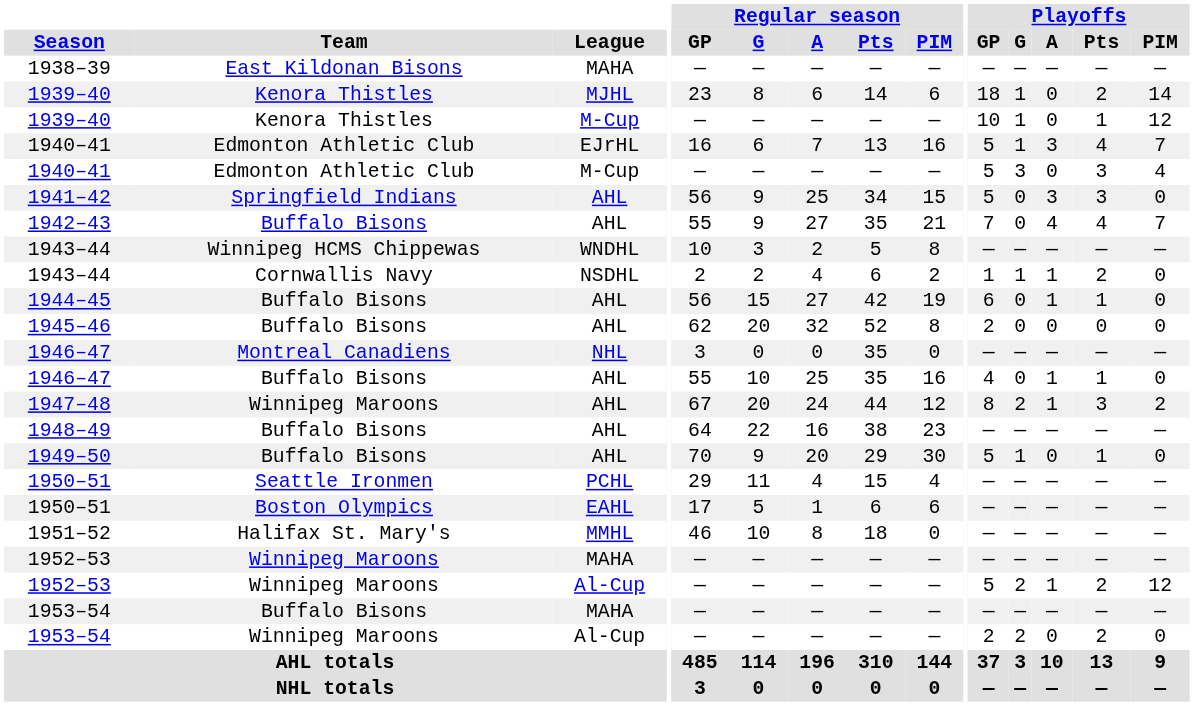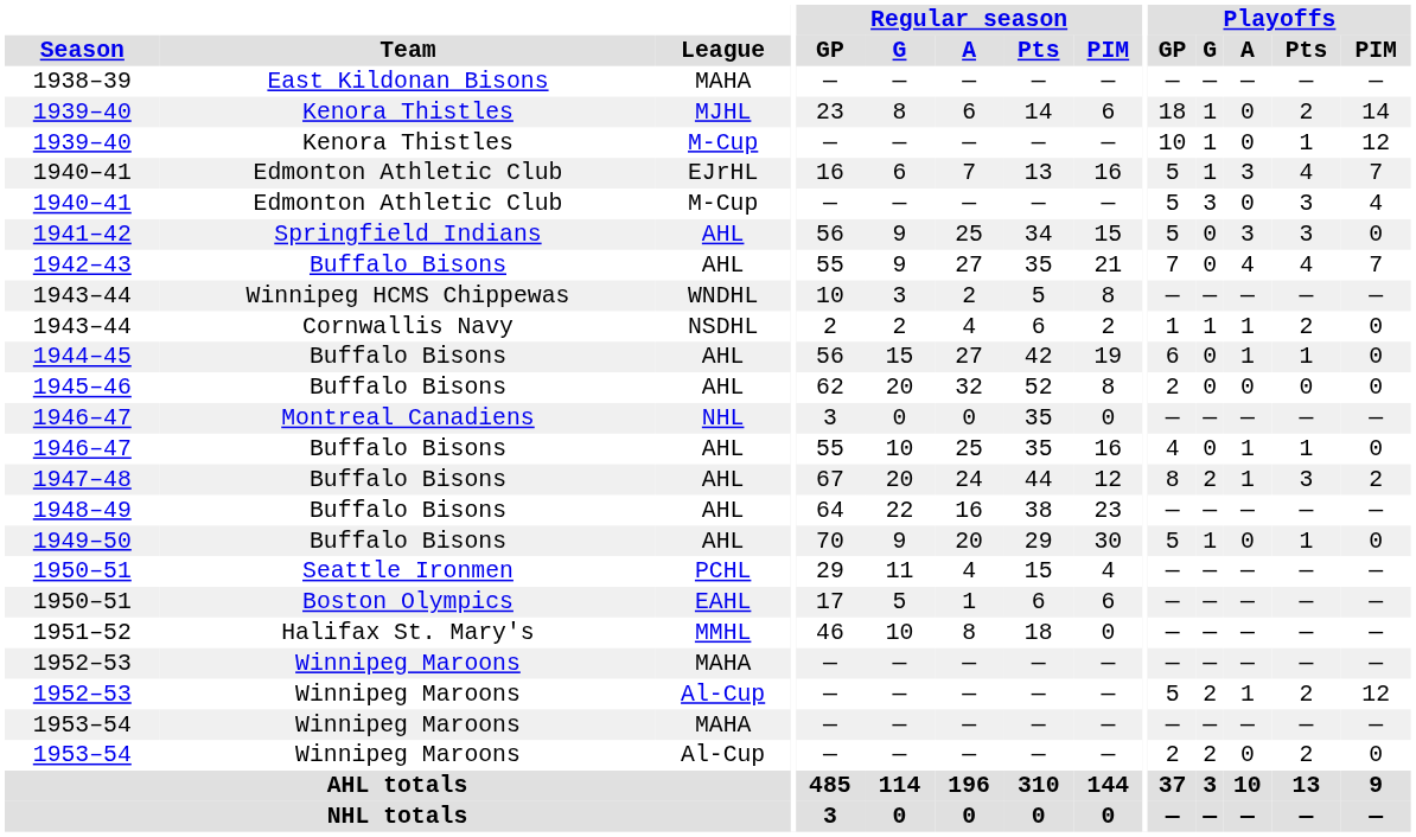1947–48 | Team: Winnipeg Maroons -> Buffalo Bisons
1953–54 / MAHA | Team: Buffalo Bisons -> Winnipeg Maroons
